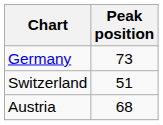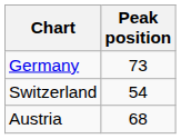Switzerland | Peak position: 51 -> 54
